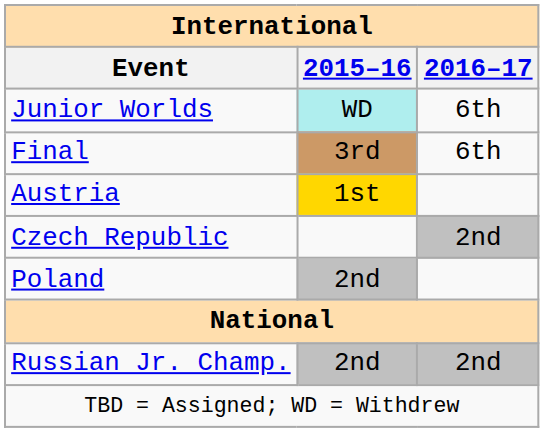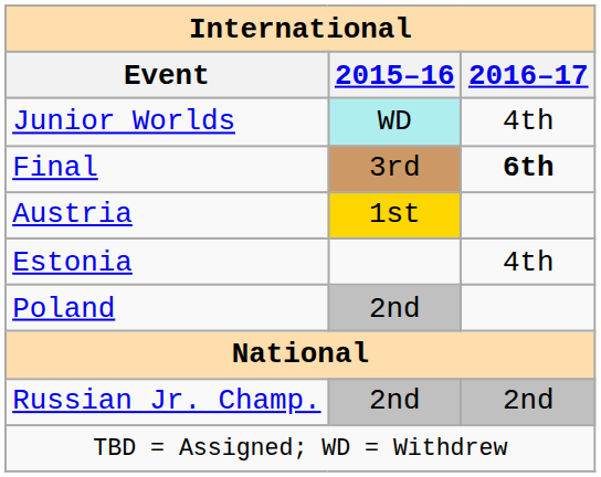Junior Worlds | 2016–17: 6th -> 4th
Final | 2016–17: normal -> bold
- row: Czech Republic | 2nd
+ row: Estonia | 4th
